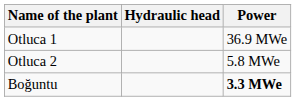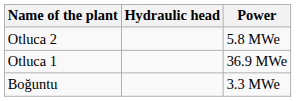rows swapped: Otluca 1 <-> Otluca 2
Boğuntu | Power: bold -> normal
